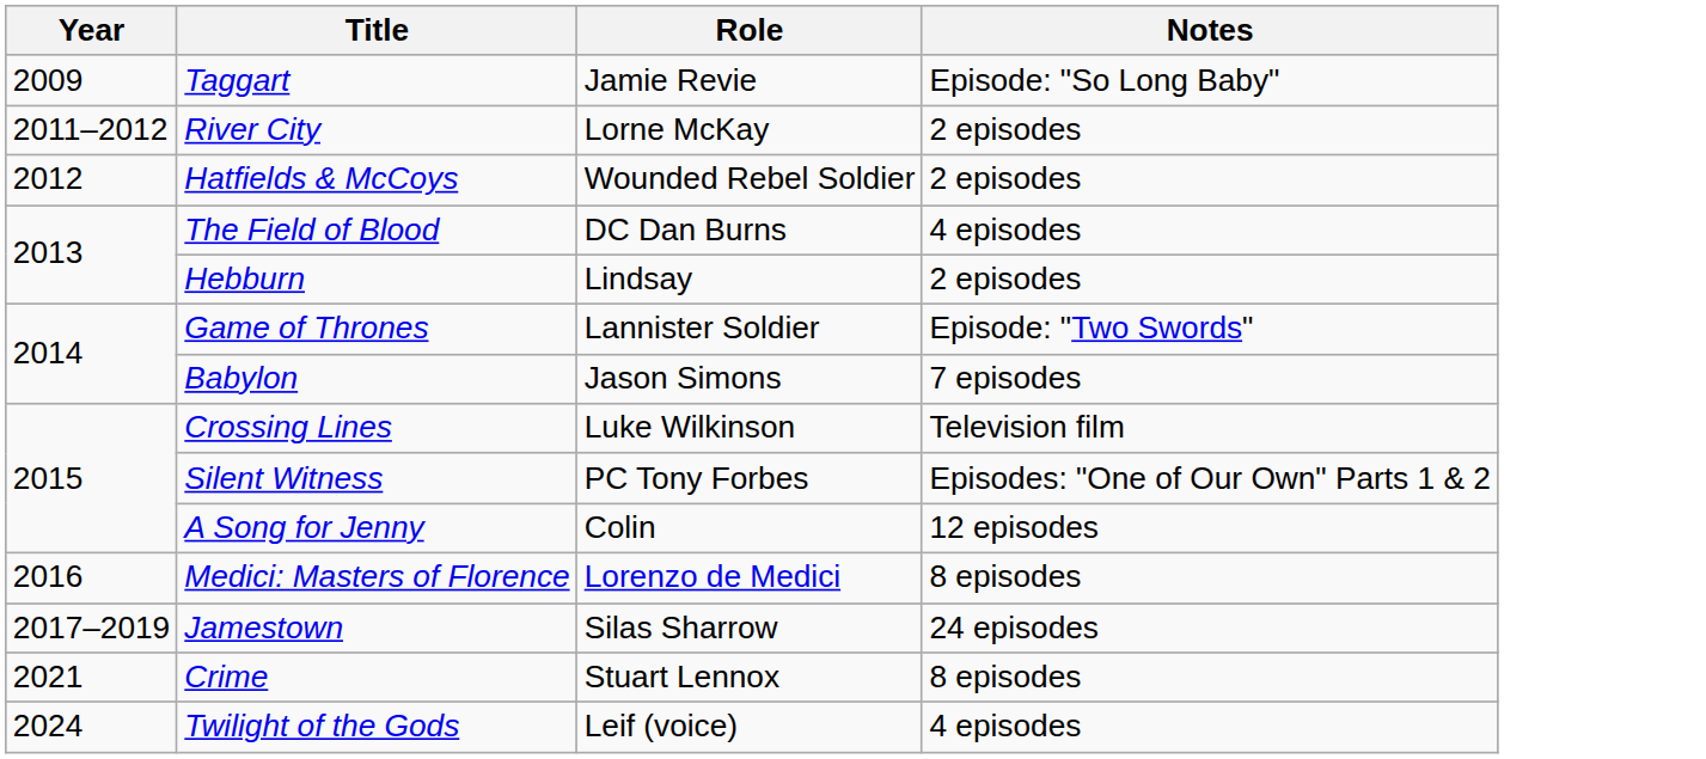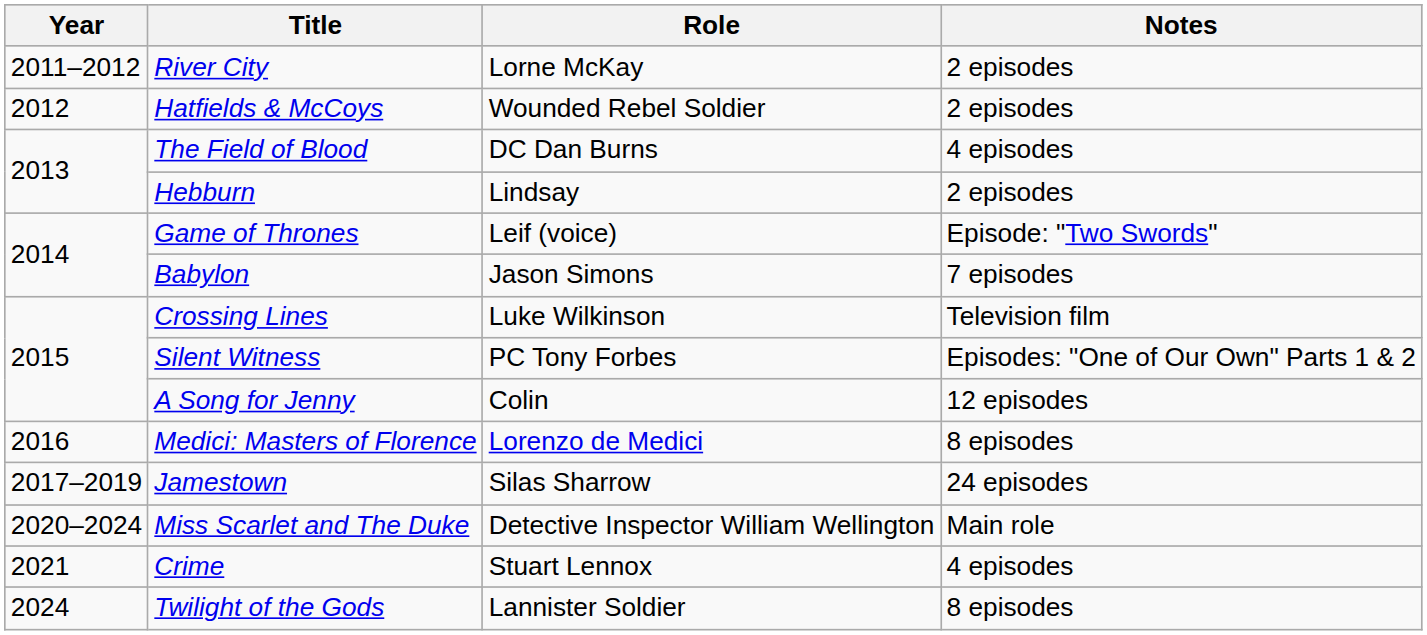- row: 2009 | Taggart | Jamie Revie | Episode: "So Long Baby"
Game of Thrones | Role: Lannister Soldier -> Leif (voice)
+ row: 2020–2024 | Miss Scarlet and The Duke | Detective Inspector William Wellington | Main role
Crime | Notes: 8 episodes -> 4 episodes
Twilight of the Gods | Role: Leif (voice) -> Lannister Soldier
Twilight of the Gods | Notes: 4 episodes -> 8 episodes
